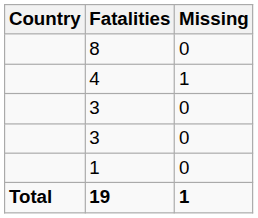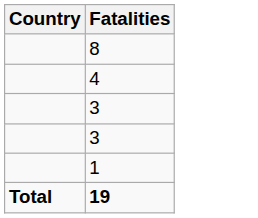- column: Missing | 0 | 1 | 0 | 0 | 0 | 1
